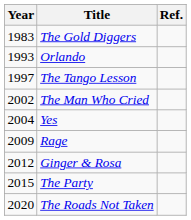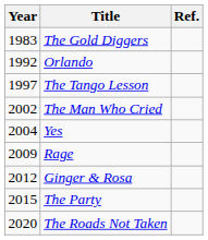Orlando | Year: 1993 -> 1992
